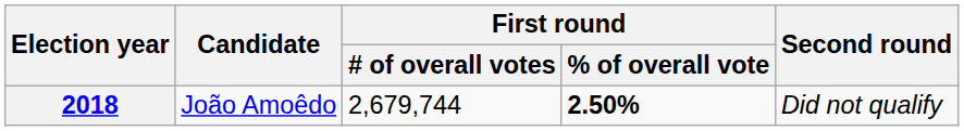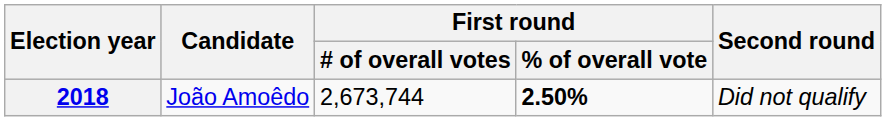2018 | First round / # of overall votes: 2,679,744 -> 2,673,744
